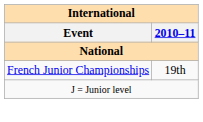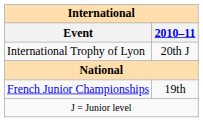+ row: International Trophy of Lyon | 20th J
